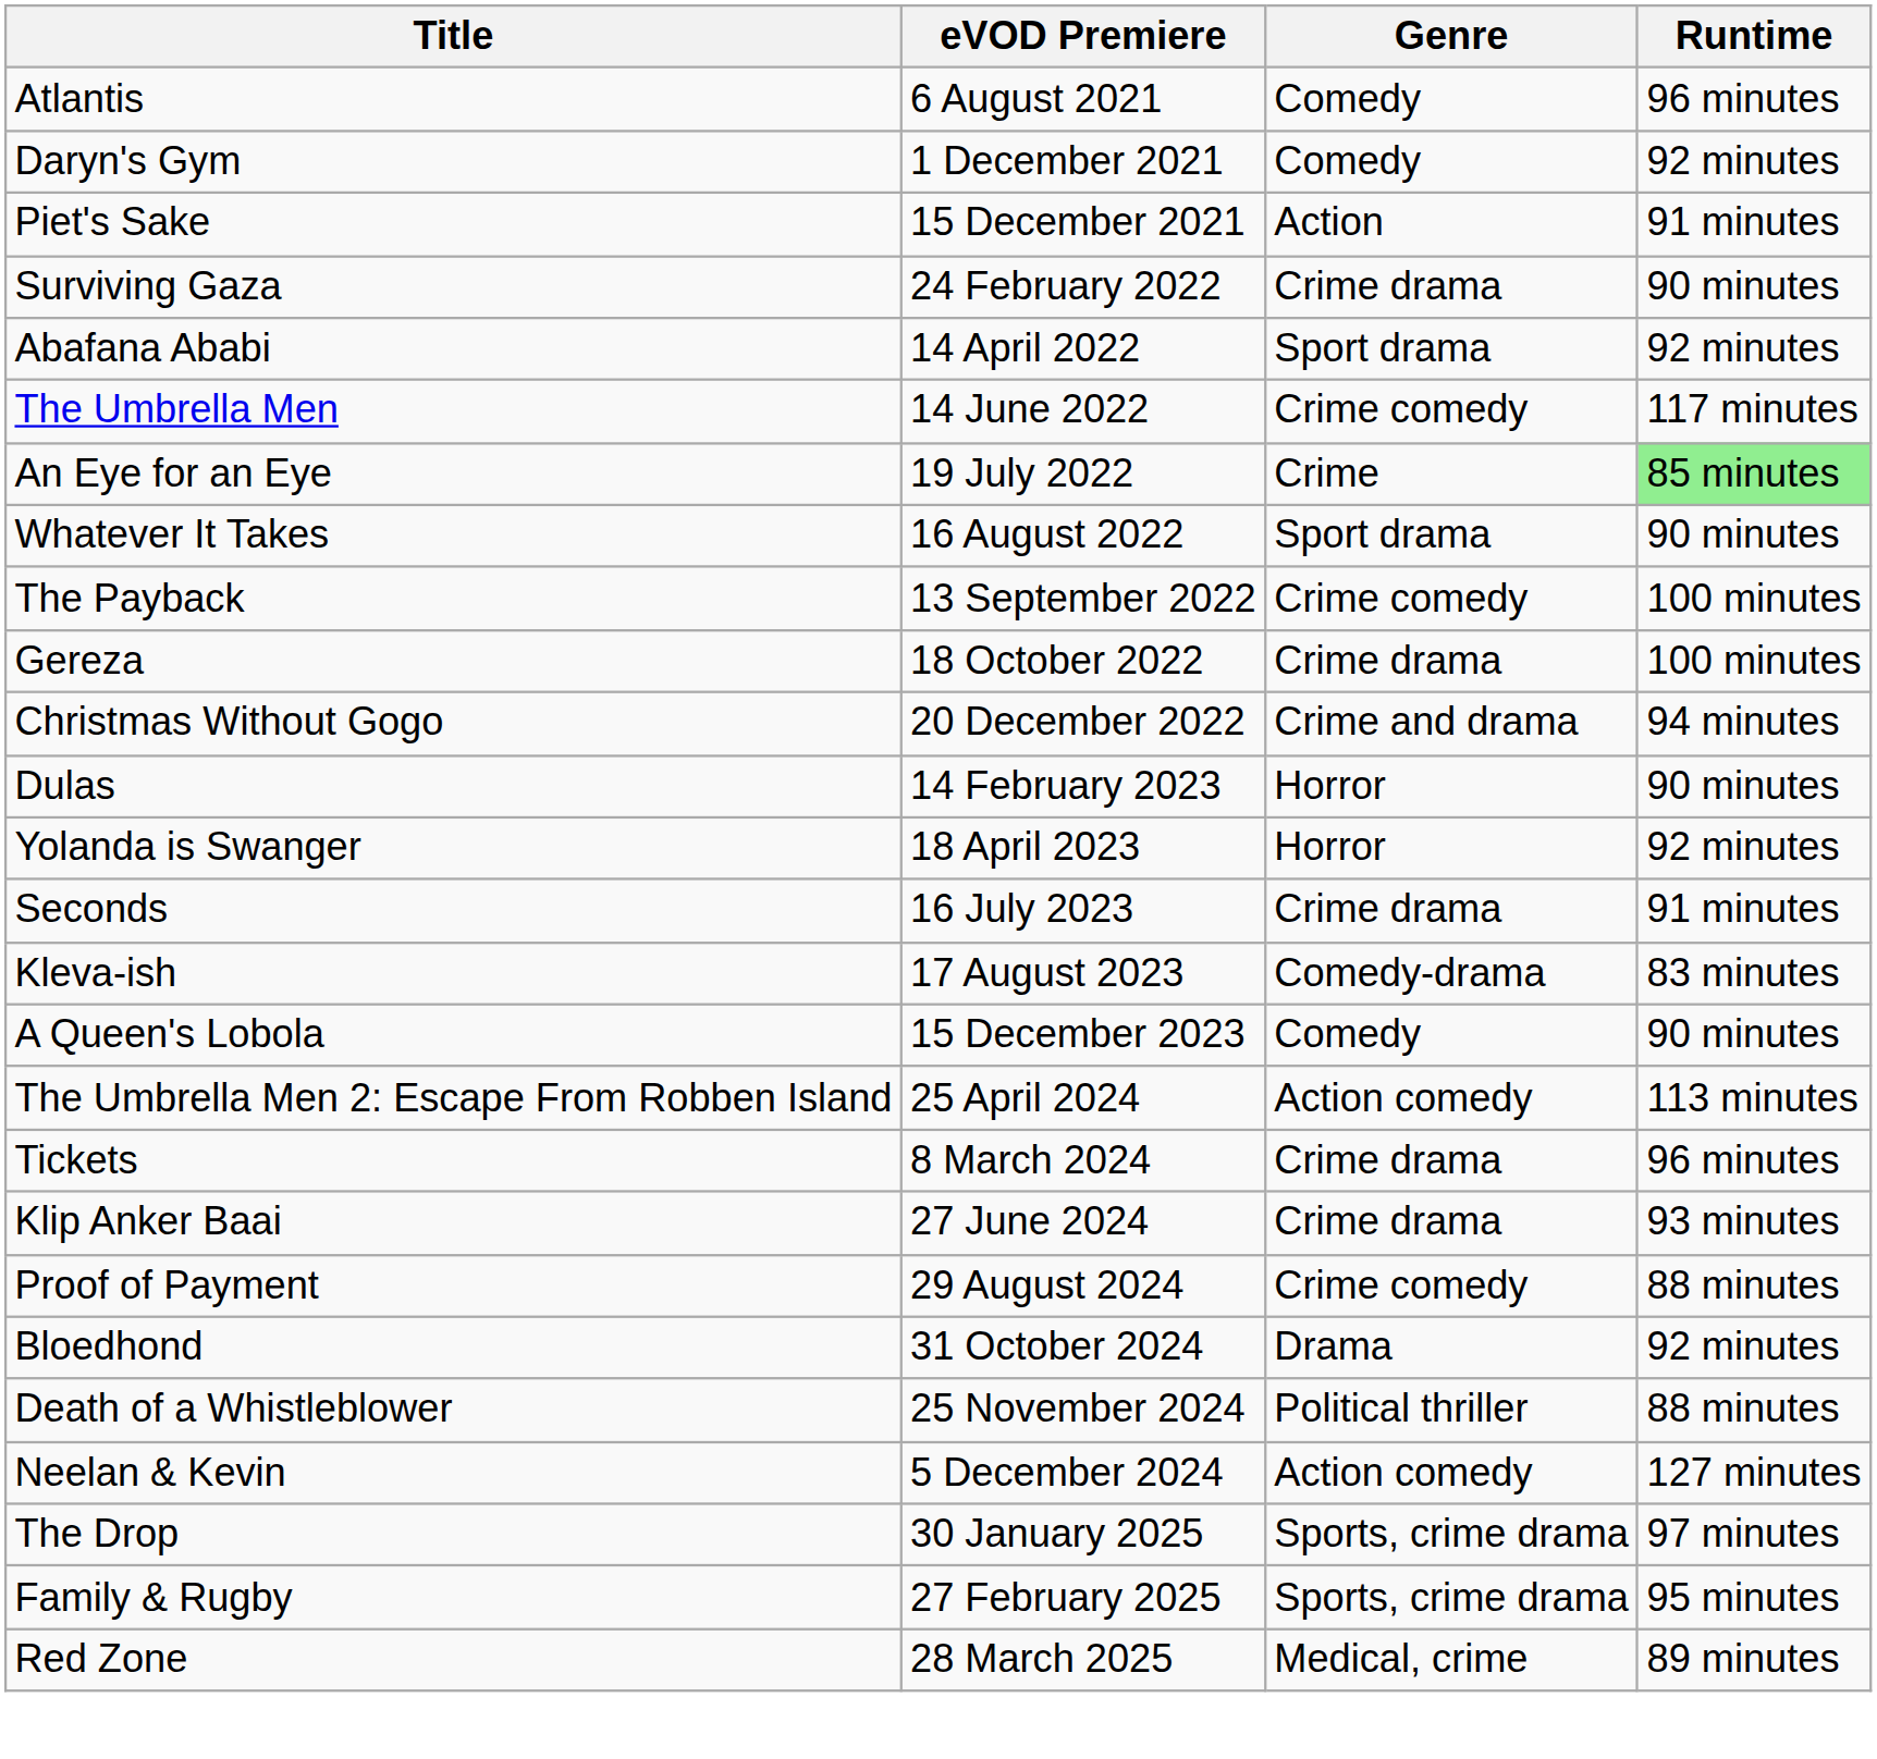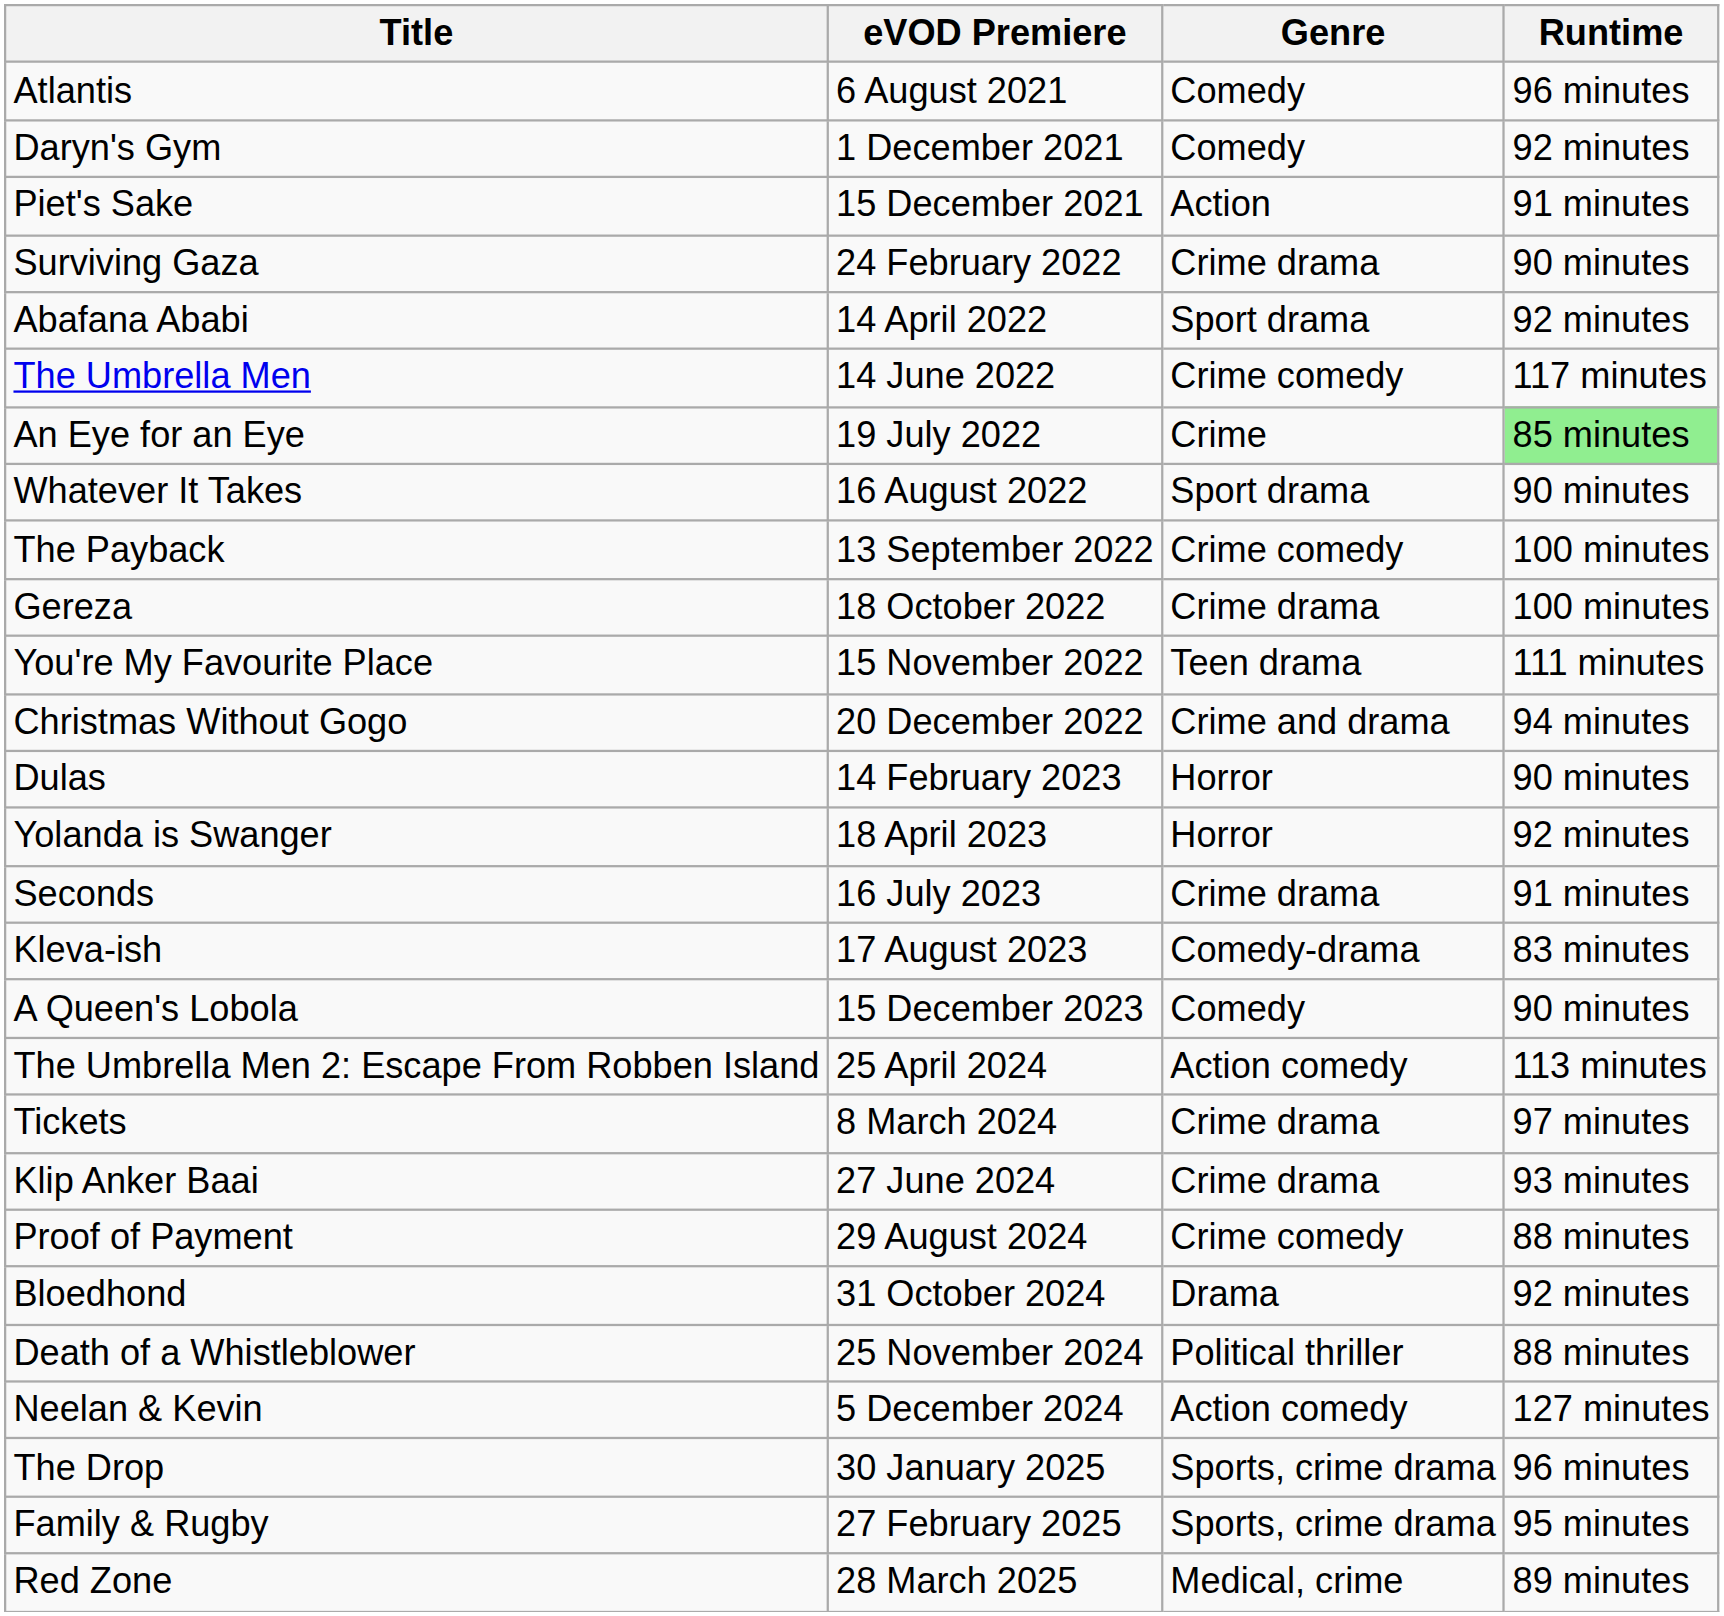+ row: You're My Favourite Place | 15 November 2022 | Teen drama | 111 minutes
Tickets | Runtime: 96 minutes -> 97 minutes
The Drop | Runtime: 97 minutes -> 96 minutes
